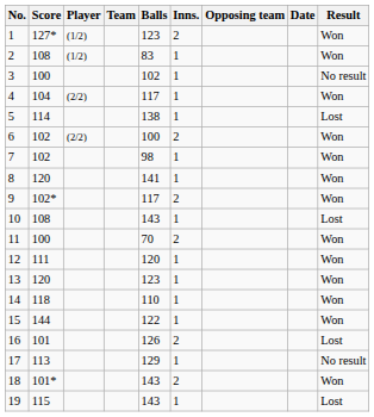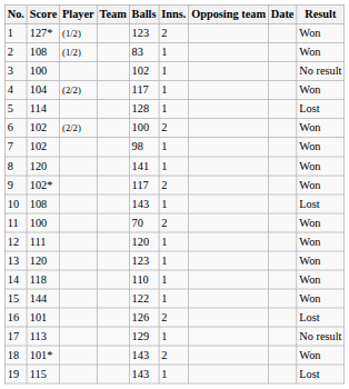5 | Balls: 138 -> 128
